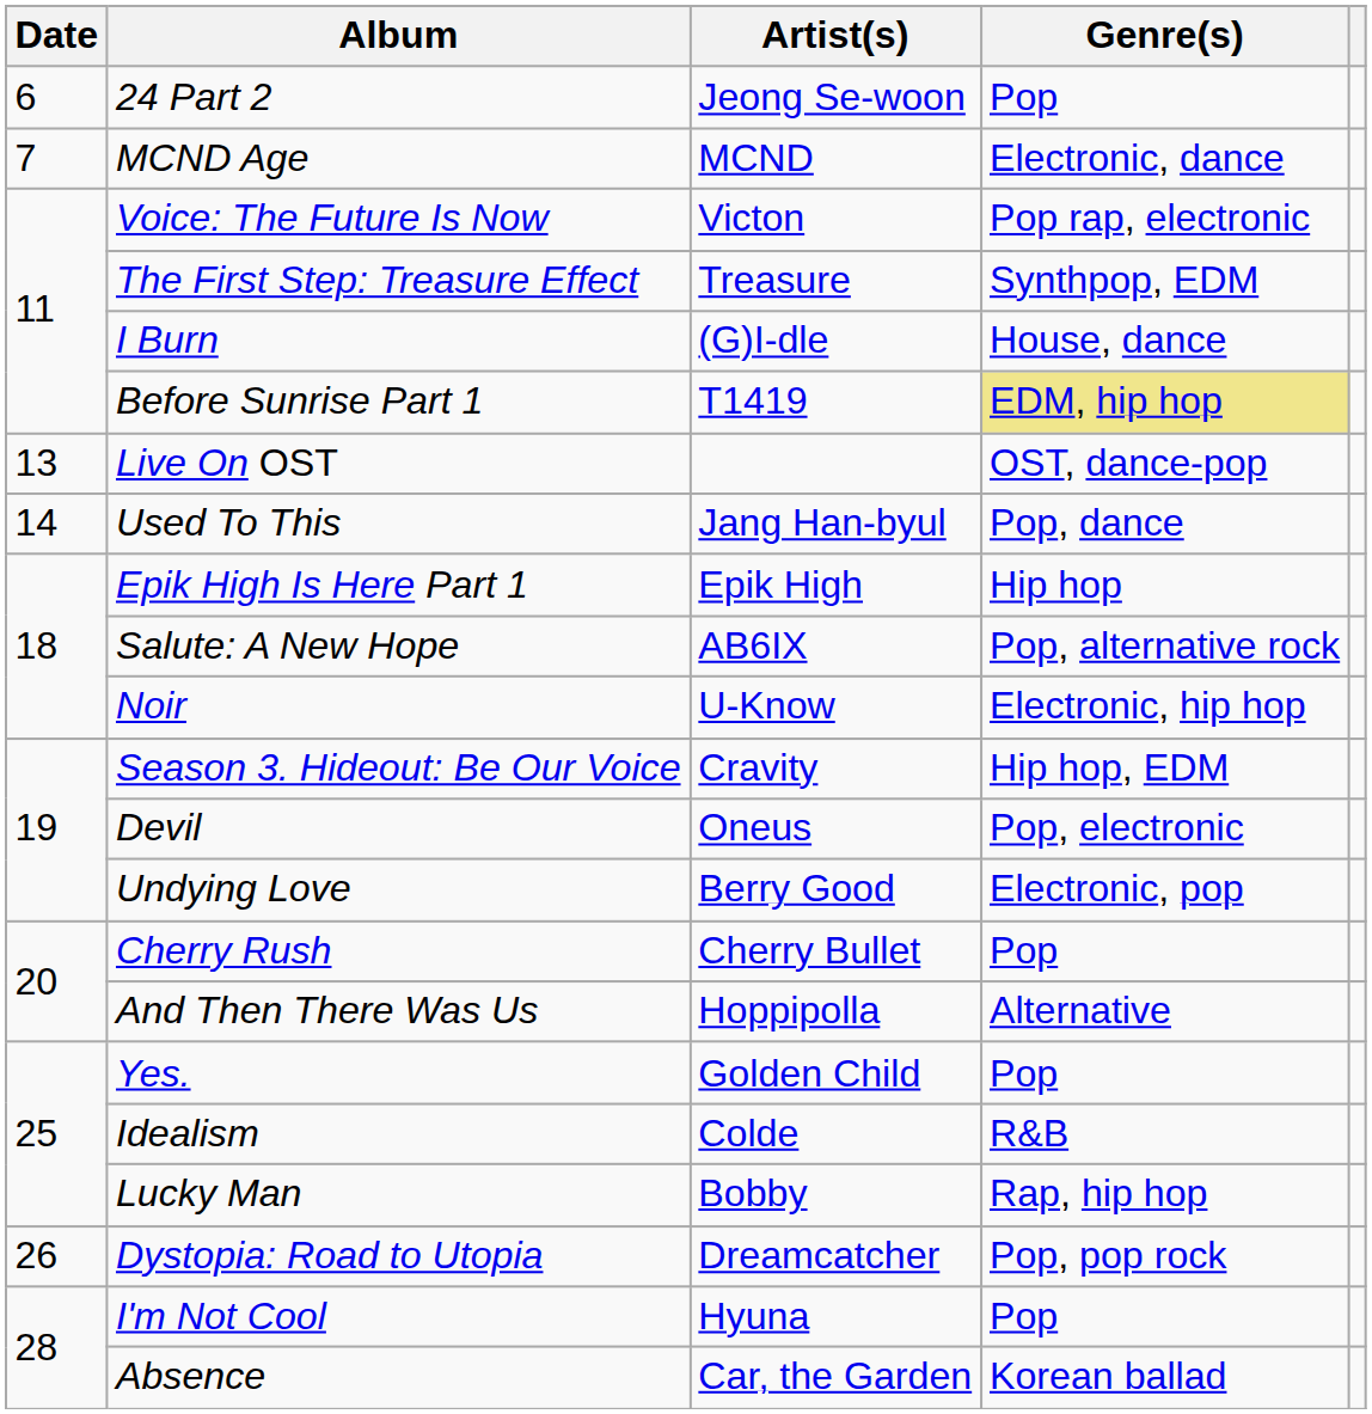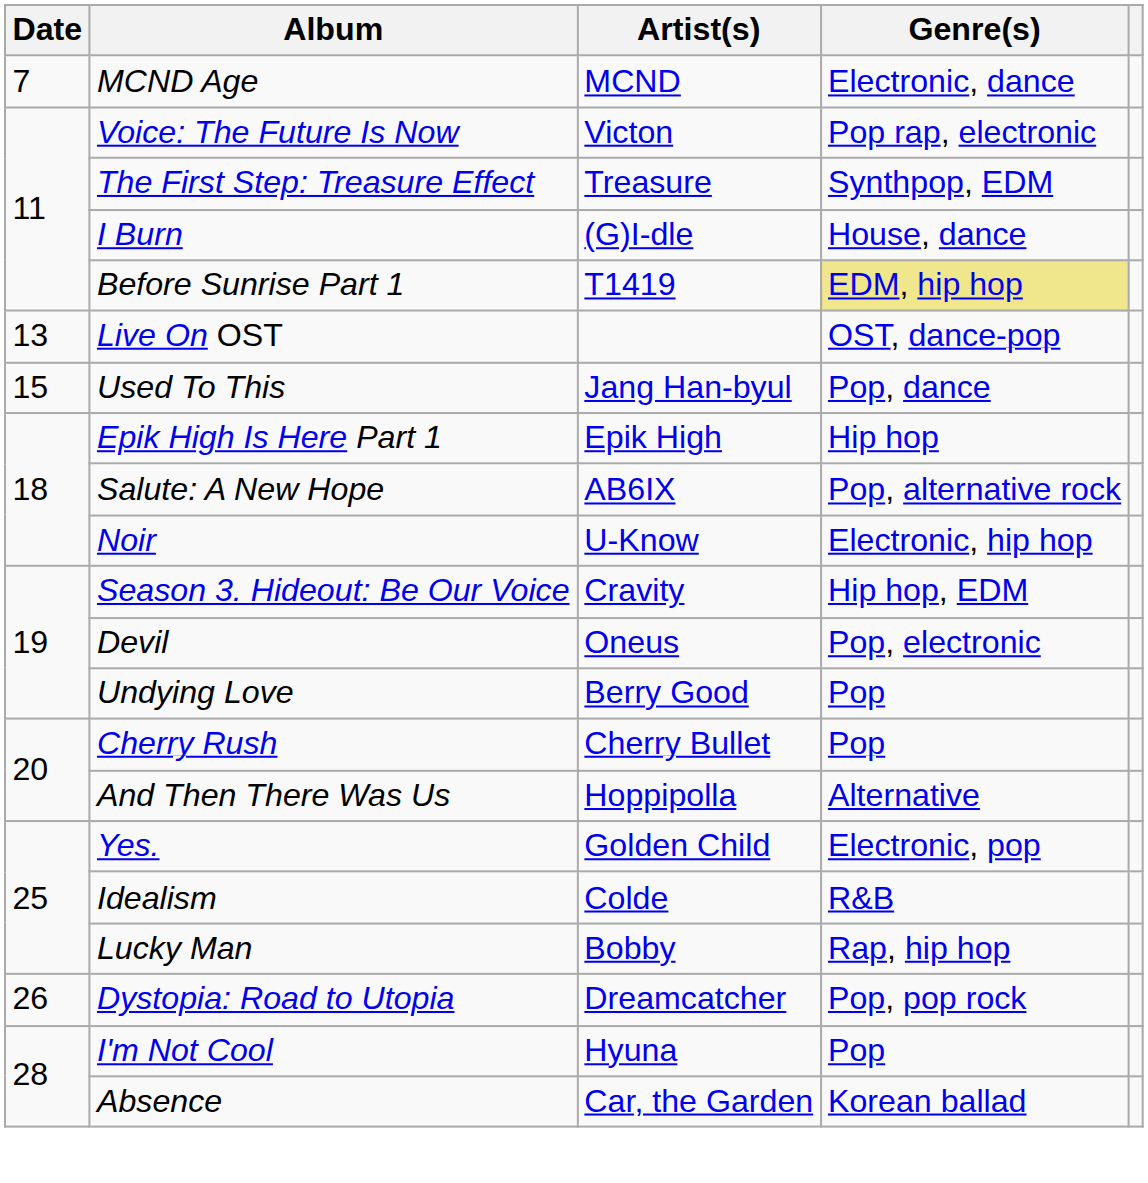- row: 6 | 24 Part 2 | Jeong Se-woon | Pop
Used To This | Date: 14 -> 15
Undying Love | Genre(s): Electronic, pop -> Pop
Yes. | Genre(s): Pop -> Electronic, pop
